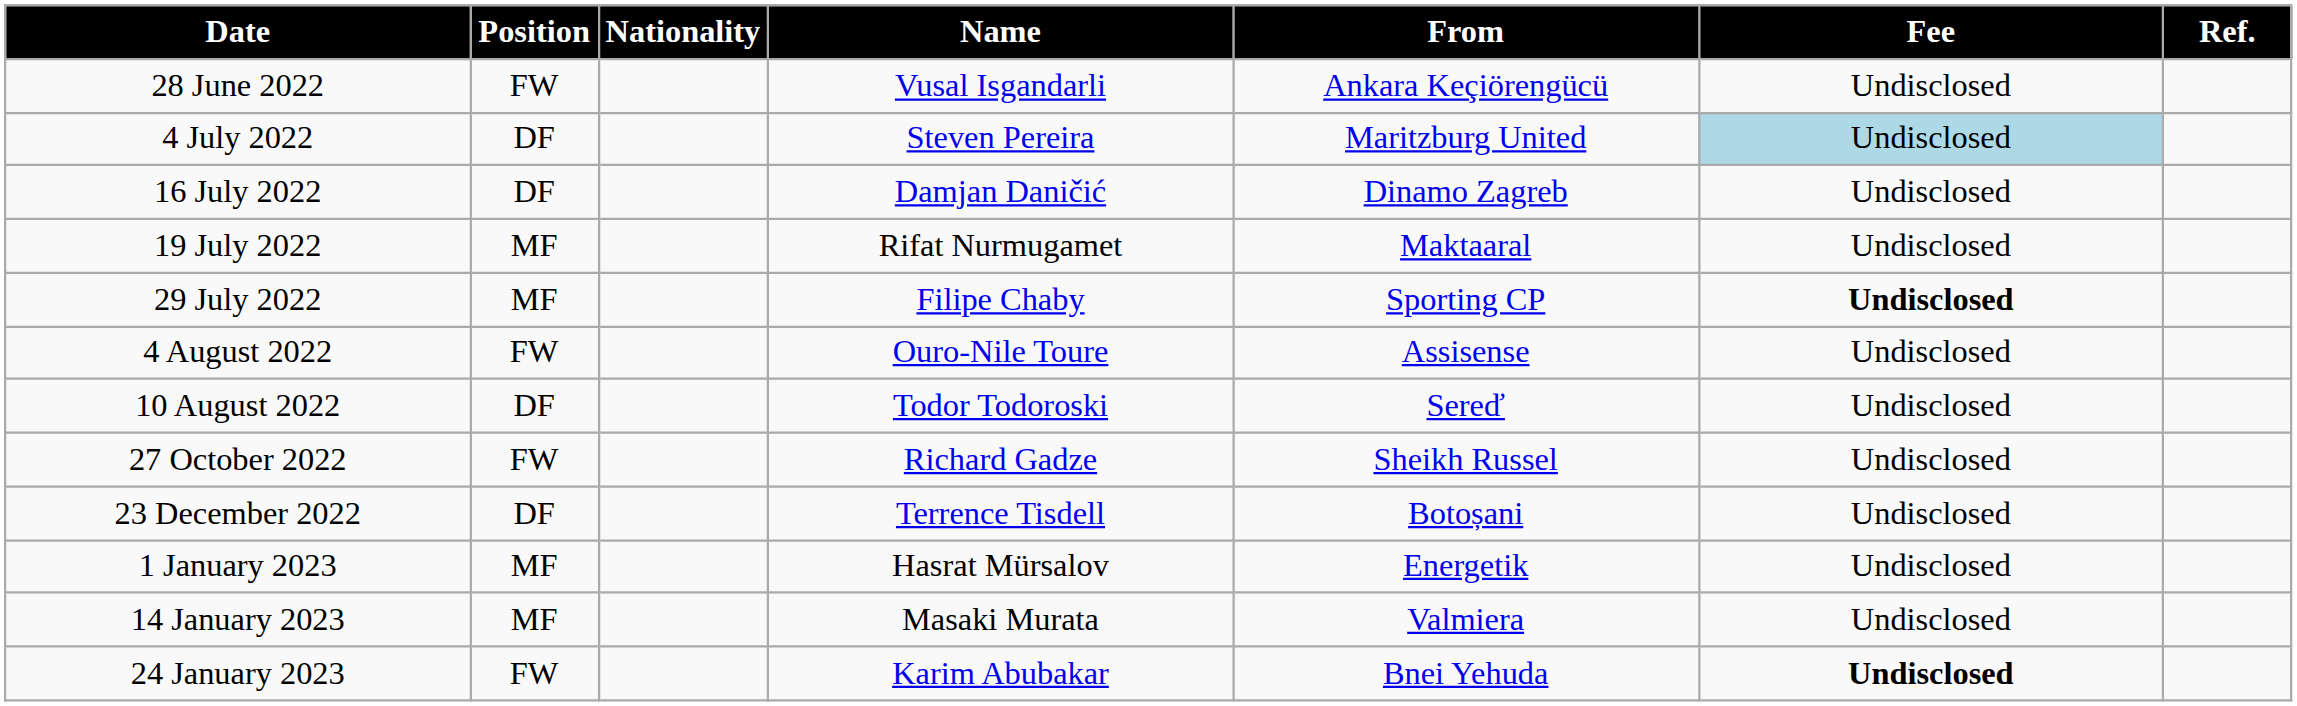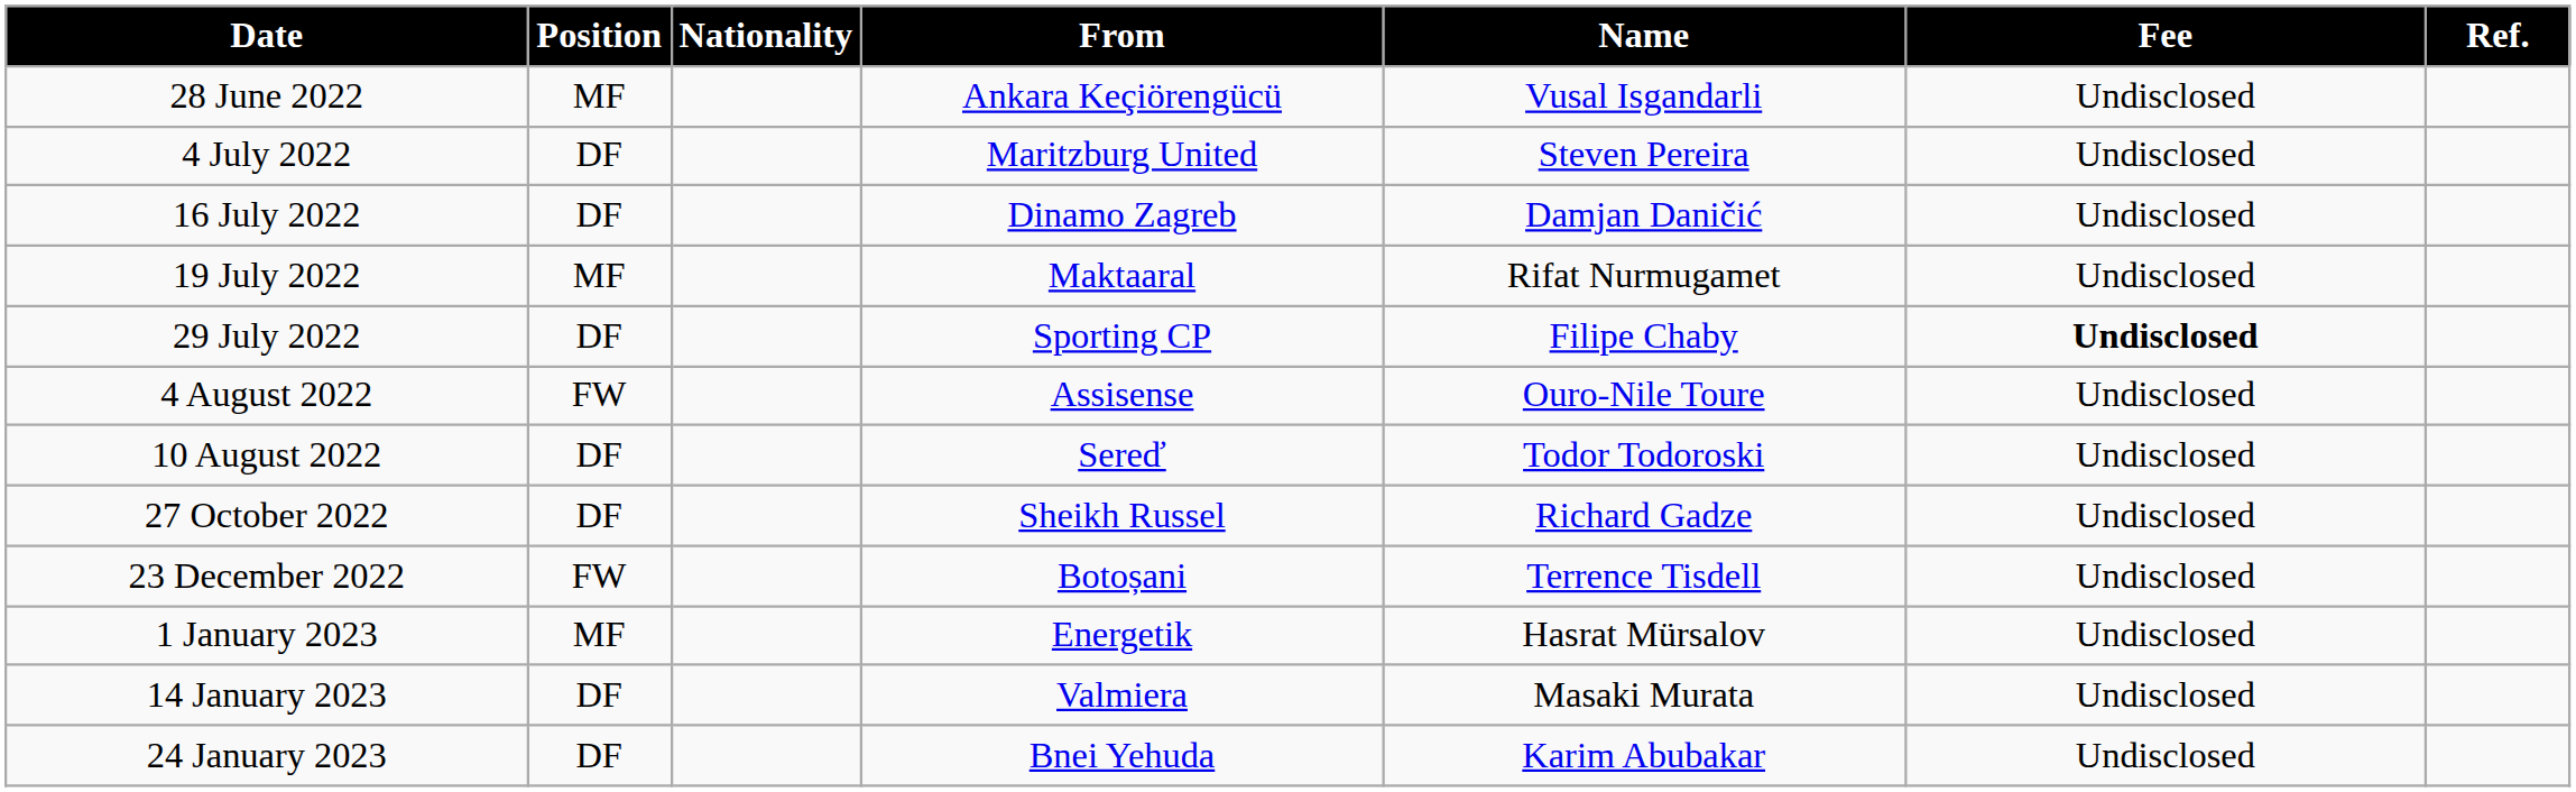columns swapped: Name <-> From
28 June 2022 | Position: FW -> MF
4 July 2022 | Fee: lightblue background -> no background
29 July 2022 | Position: MF -> DF
27 October 2022 | Position: FW -> DF
23 December 2022 | Position: DF -> FW
14 January 2023 | Position: MF -> DF
24 January 2023 | Position: FW -> DF
24 January 2023 | Fee: bold -> normal
